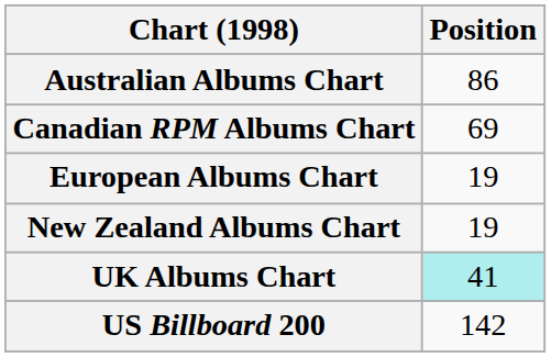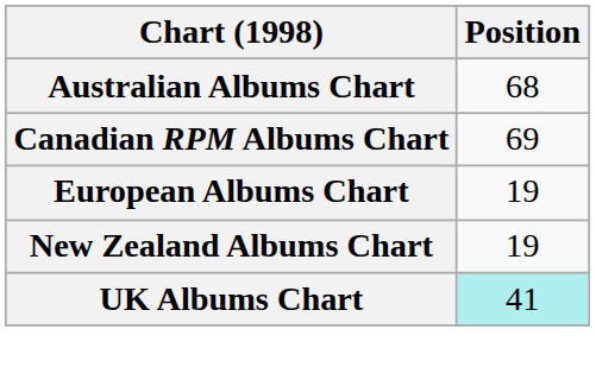Australian Albums Chart | Position: 86 -> 68
- row: US Billboard 200 | 142
